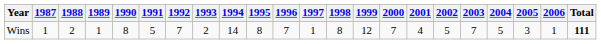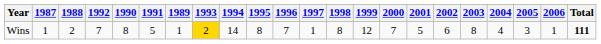columns swapped: 1989 <-> 1992
Wins | 1993: no background -> gold background
Wins | 2001: 4 -> 5
Wins | 2002: 5 -> 6
Wins | 2003: 7 -> 8
Wins | 2004: 5 -> 4
